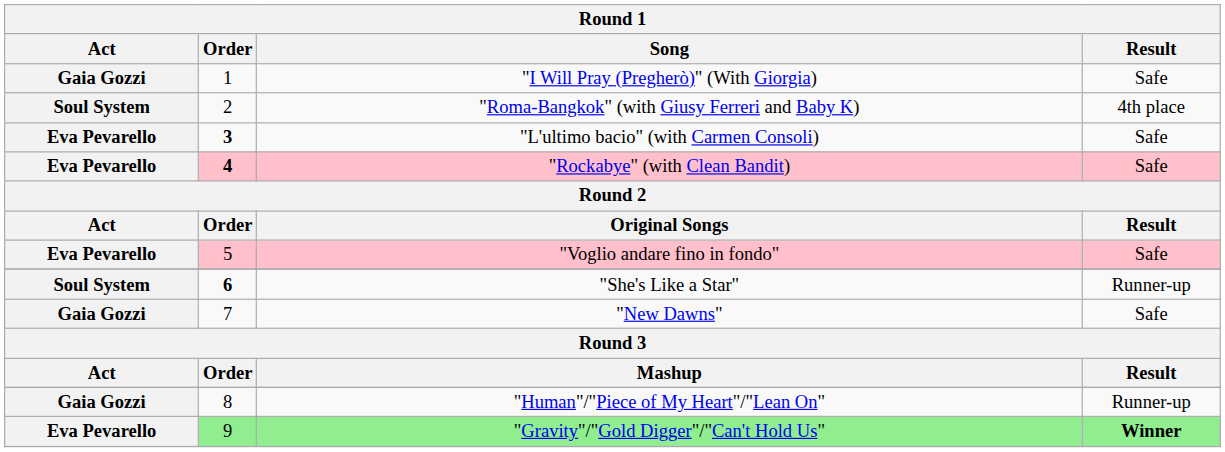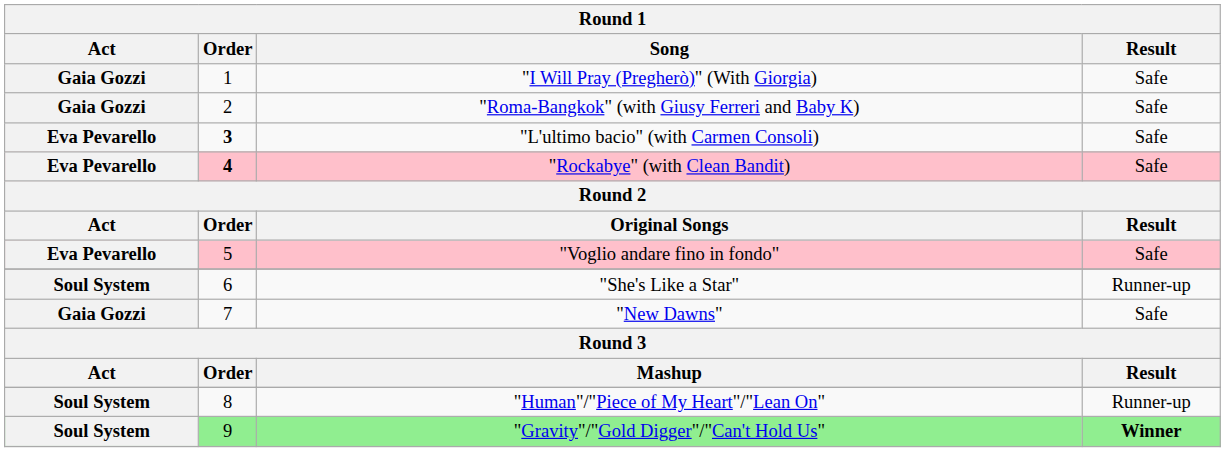"Roma-Bangkok" (with Giusy Ferreri and Baby K) | Act: Soul System -> Gaia Gozzi
"Roma-Bangkok" (with Giusy Ferreri and Baby K) | Result: 4th place -> Safe
"She's Like a Star" | Order: bold -> normal
"Human"/"Piece of My Heart"/"Lean On" | Act: Gaia Gozzi -> Soul System
"Gravity"/"Gold Digger"/"Can't Hold Us" | Act: Eva Pevarello -> Soul System
